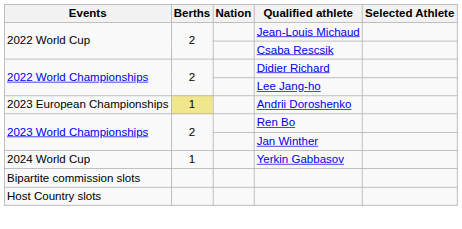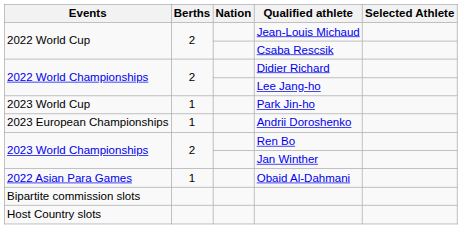+ row: 2023 World Cup | 1 | Park Jin-ho
Andrii Doroshenko | Berths: khaki background -> no background
+ row: 2022 Asian Para Games | 1 | Obaid Al-Dahmani
- row: 2024 World Cup | 1 | Yerkin Gabbasov
